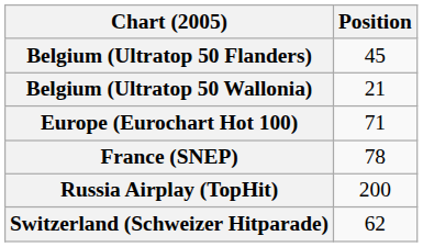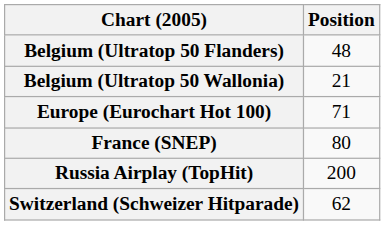Belgium (Ultratop 50 Flanders) | Position: 45 -> 48
France (SNEP) | Position: 78 -> 80
